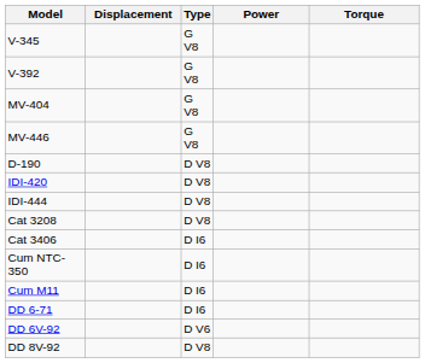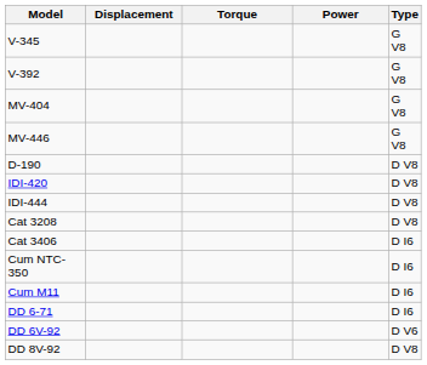columns swapped: Type <-> Torque
